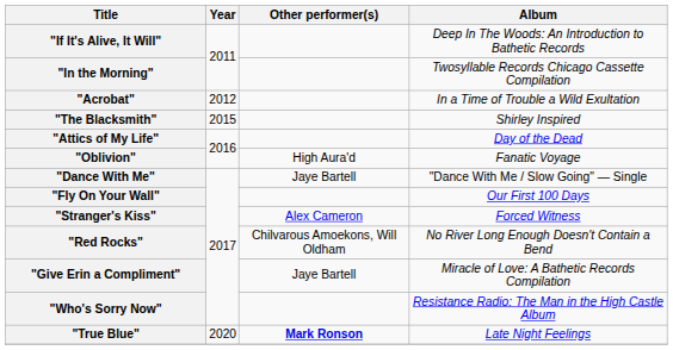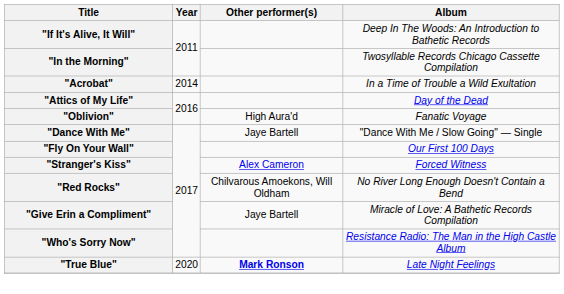"Acrobat" | Year: 2012 -> 2014
- row: "The Blacksmith" | 2015 | Shirley Inspired
